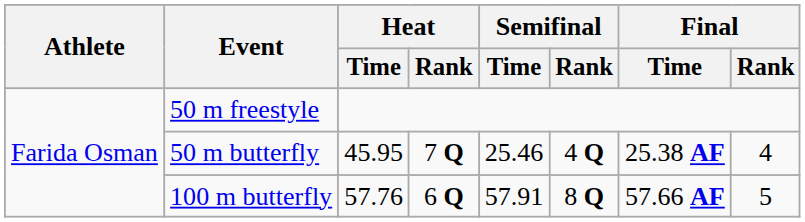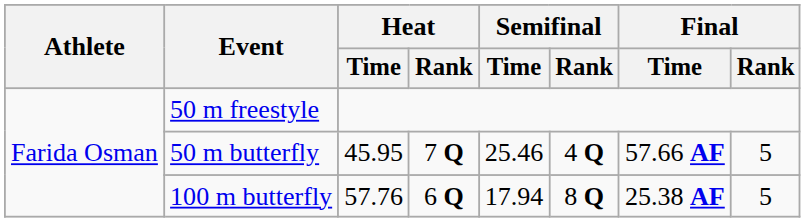50 m butterfly | Final / Time: 25.38 AF -> 57.66 AF
50 m butterfly | Final / Rank: 4 -> 5
100 m butterfly | Semifinal / Time: 57.91 -> 17.94
100 m butterfly | Final / Time: 57.66 AF -> 25.38 AF
